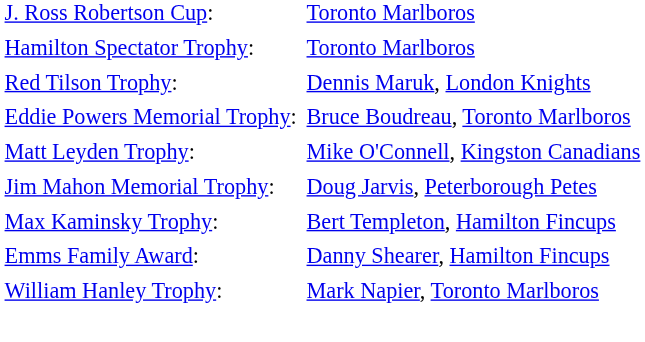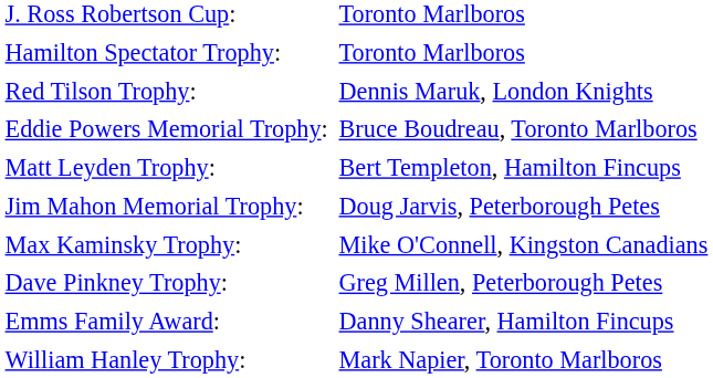Matt Leyden Trophy: | column 2: Mike O'Connell, Kingston Canadians -> Bert Templeton, Hamilton Fincups
Max Kaminsky Trophy: | column 2: Bert Templeton, Hamilton Fincups -> Mike O'Connell, Kingston Canadians
+ row: Dave Pinkney Trophy: | Greg Millen, Peterborough Petes
